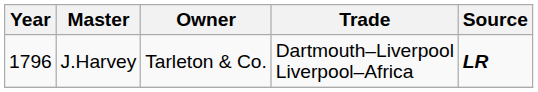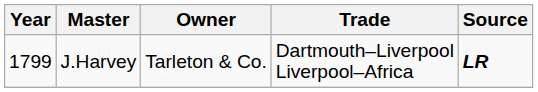J.Harvey | Year: 1796 -> 1799
